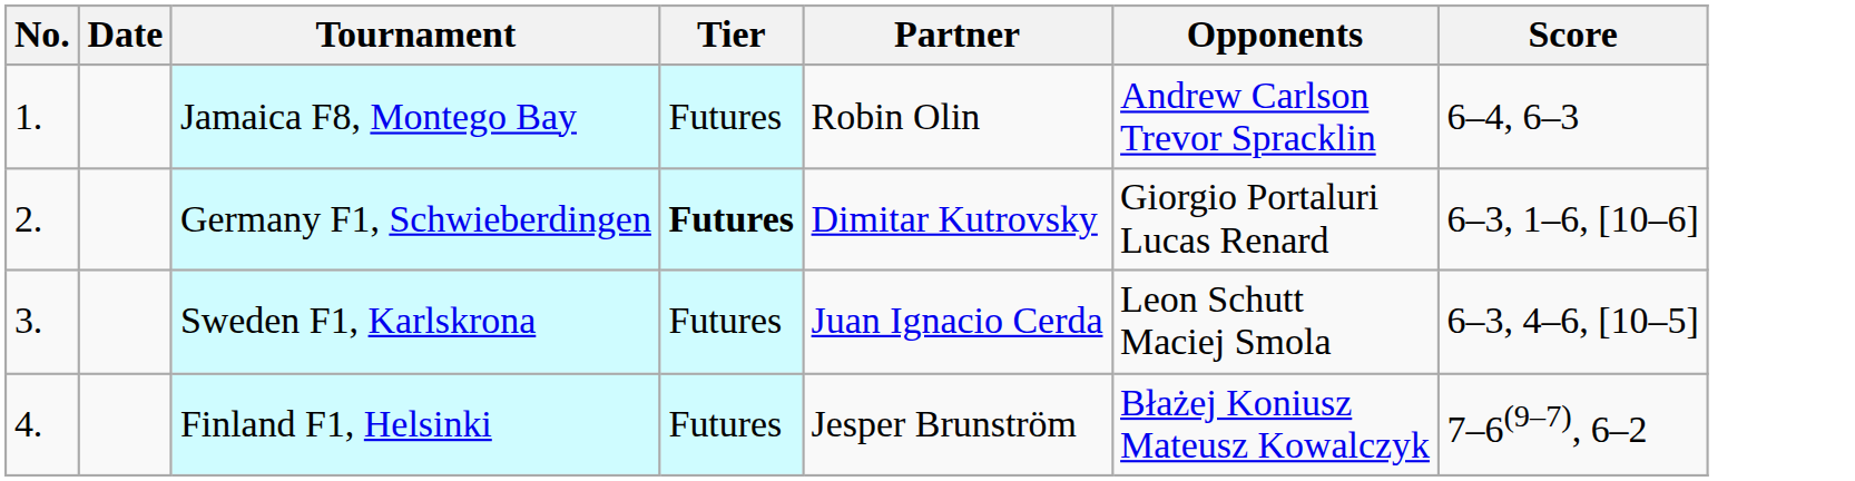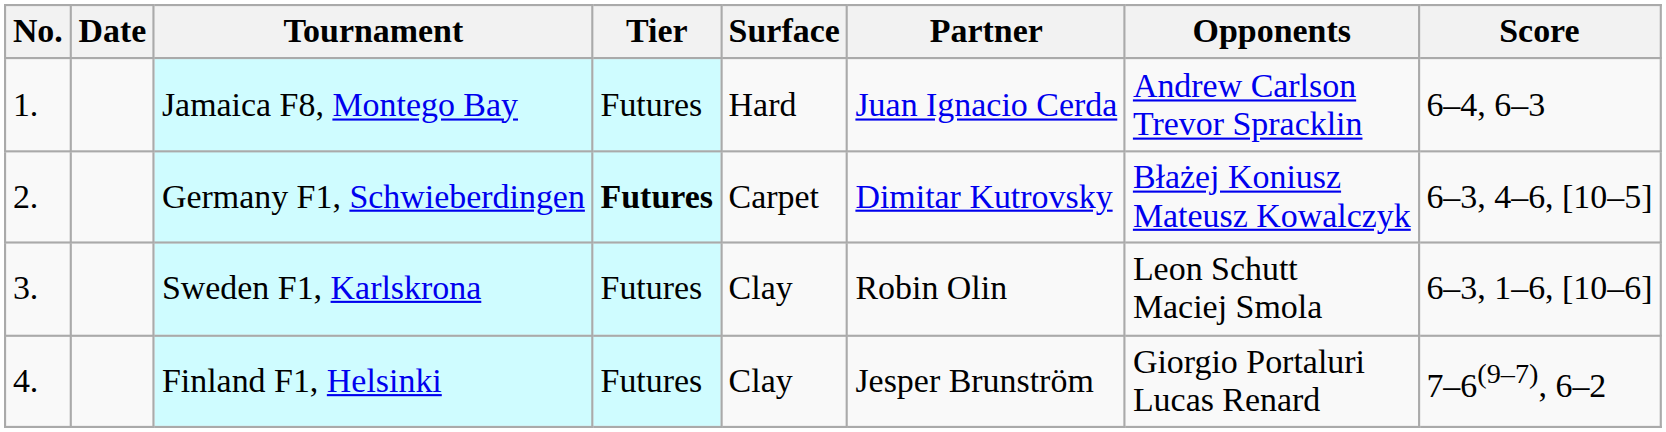+ column: Surface | Hard | Carpet | Clay | Clay
Jamaica F8, Montego Bay | Partner: Robin Olin -> Juan Ignacio Cerda
Germany F1, Schwieberdingen | Opponents: Giorgio Portaluri Lucas Renard -> Błażej Koniusz Mateusz Kowalczyk
Germany F1, Schwieberdingen | Score: 6–3, 1–6, [10–6] -> 6–3, 4–6, [10–5]
Sweden F1, Karlskrona | Partner: Juan Ignacio Cerda -> Robin Olin
Sweden F1, Karlskrona | Score: 6–3, 4–6, [10–5] -> 6–3, 1–6, [10–6]
Finland F1, Helsinki | Opponents: Błażej Koniusz Mateusz Kowalczyk -> Giorgio Portaluri Lucas Renard
